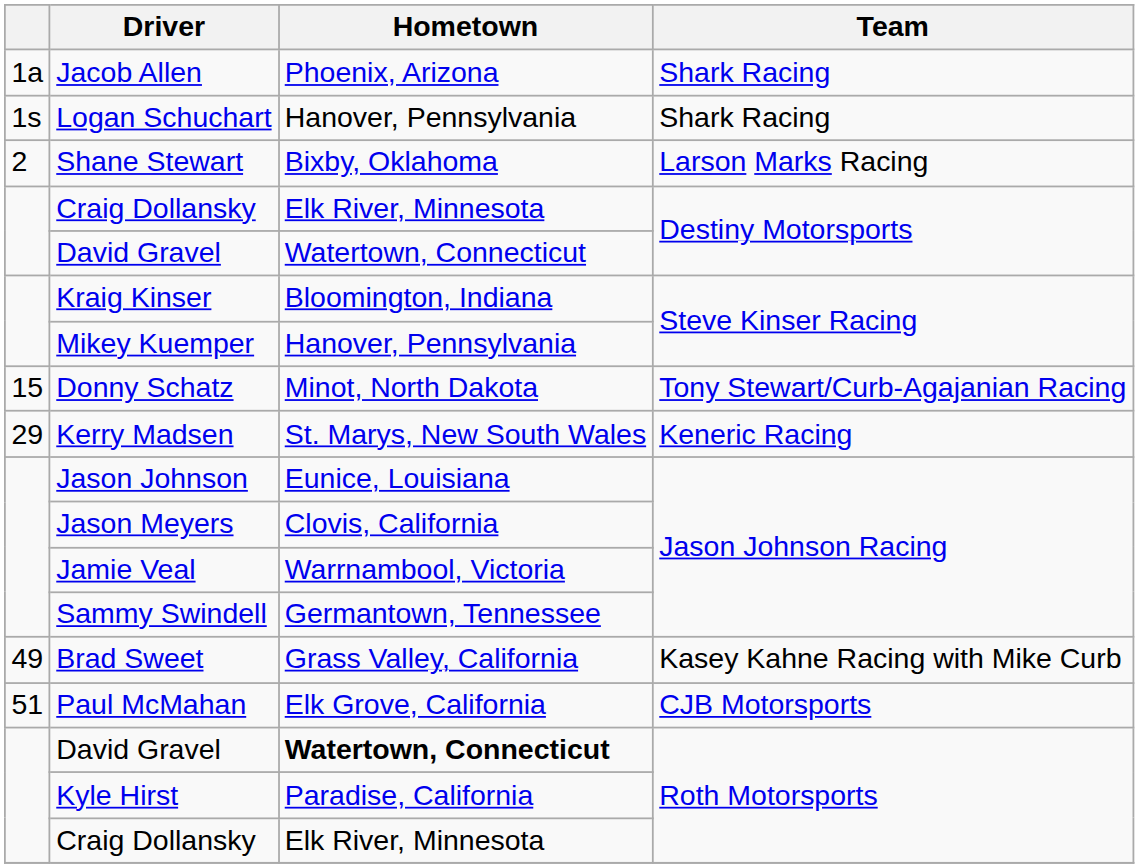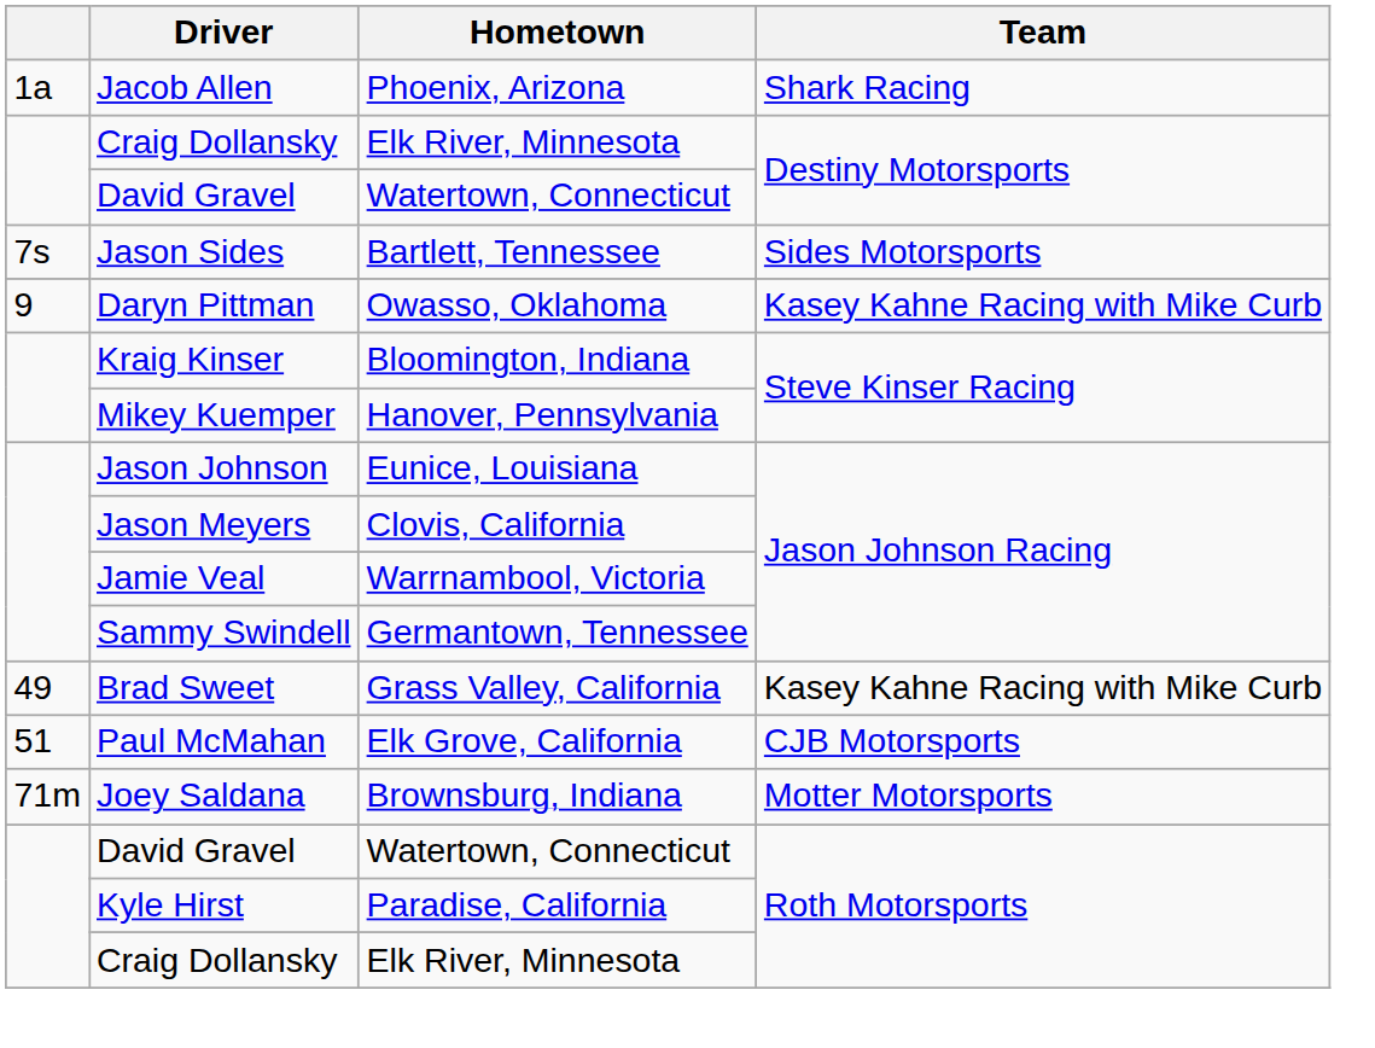- row: 1s | Logan Schuchart | Hanover, Pennsylvania | Shark Racing
- row: 2 | Shane Stewart | Bixby, Oklahoma | Larson Marks Racing
+ row: 7s | Jason Sides | Bartlett, Tennessee | Sides Motorsports
+ row: 9 | Daryn Pittman | Owasso, Oklahoma | Kasey Kahne Racing with Mike Curb
- row: 15 | Donny Schatz | Minot, North Dakota | Tony Stewart/Curb-Agajanian Racing
- row: 29 | Kerry Madsen | St. Marys, New South Wales | Keneric Racing
+ row: 71m | Joey Saldana | Brownsburg, Indiana | Motter Motorsports
David Gravel / Roth Motorsports | Hometown: bold -> normal
